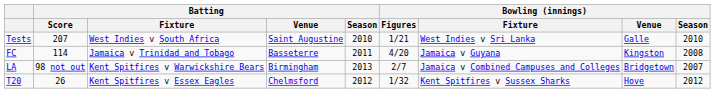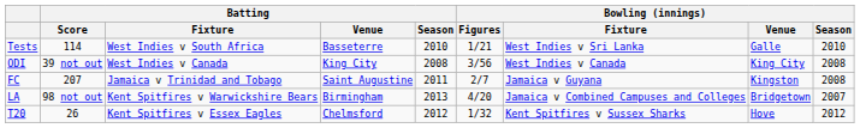Tests | Batting / Score: 207 -> 114
Tests | Batting / Venue: Saint Augustine -> Basseterre
+ row: ODI | 39 not out | West Indies v Canada | King City | 2008 | 3/56 | West Indies v Canada | King City | 2008
FC | Batting / Score: 114 -> 207
FC | Batting / Venue: Basseterre -> Saint Augustine
FC | Bowling (innings) / Figures: 4/20 -> 2/7
LA | Bowling (innings) / Figures: 2/7 -> 4/20
